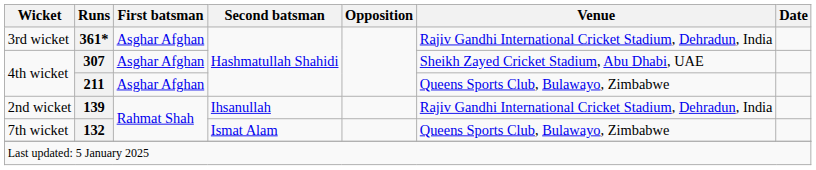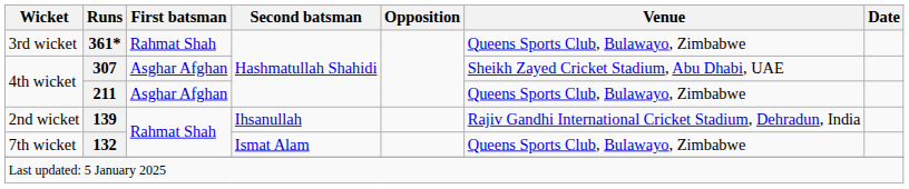361* | First batsman: Asghar Afghan -> Rahmat Shah
361* | Venue: Rajiv Gandhi International Cricket Stadium, Dehradun, India -> Queens Sports Club, Bulawayo, Zimbabwe
